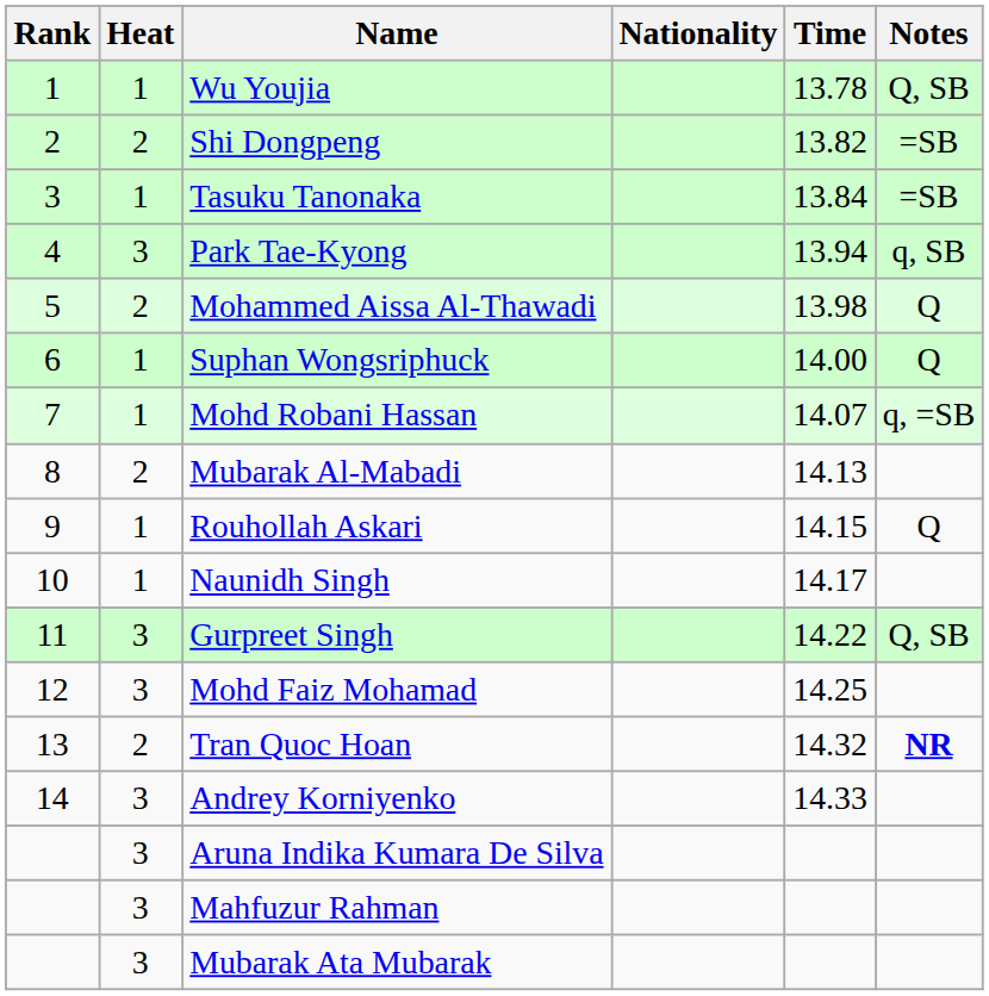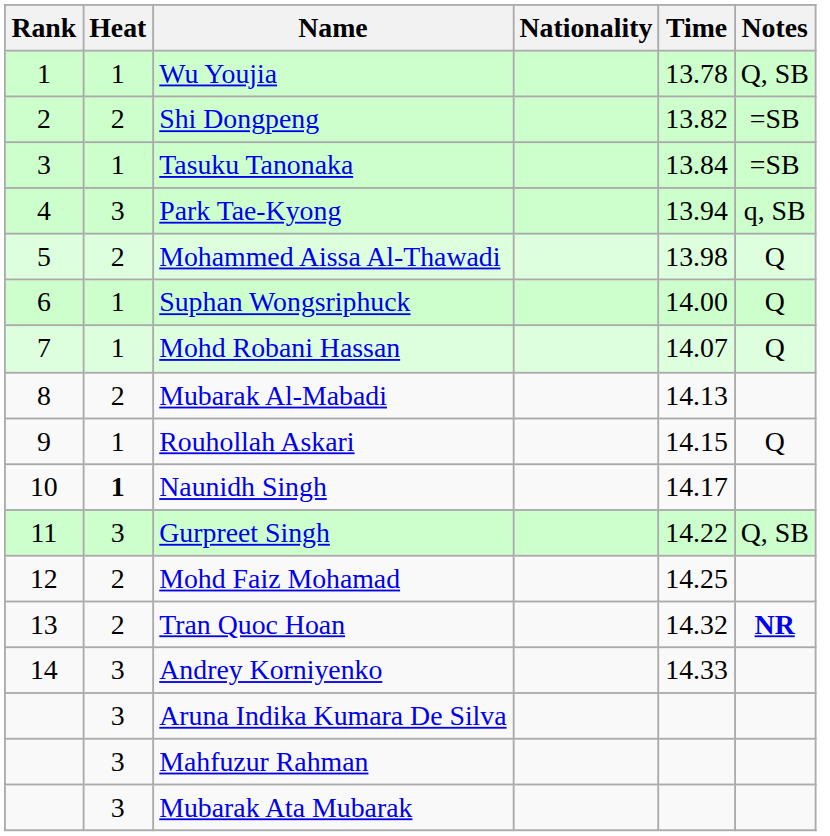Mohd Robani Hassan | Notes: q, =SB -> Q
Naunidh Singh | Heat: normal -> bold
Mohd Faiz Mohamad | Heat: 3 -> 2
